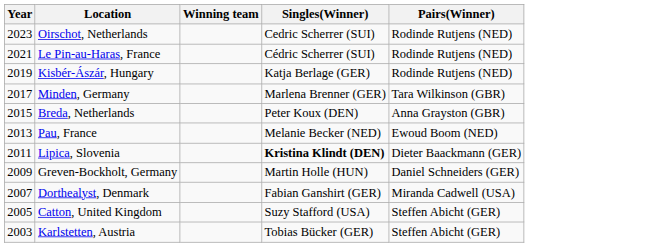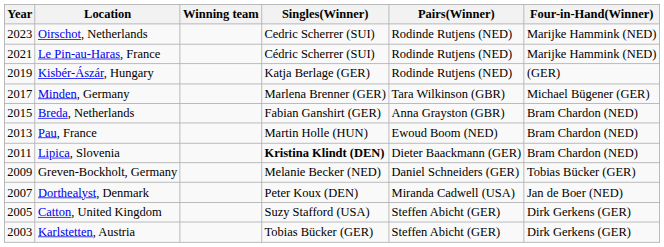+ column: Four-in-Hand(Winner) | Marijke Hammink (NED) | Marijke Hammink (NED) | (GER) | Michael Bügener (GER) | Bram Chardon (NED) | Bram Chardon (NED) | Bram Chardon (NED) | Tobias Bücker (GER) | Jan de Boer (NED) | Dirk Gerkens (GER) | Dirk Gerkens (GER)
Breda, Netherlands | Singles(Winner): Peter Koux (DEN) -> Fabian Ganshirt (GER)
Pau, France | Singles(Winner): Melanie Becker (NED) -> Martin Holle (HUN)
Greven-Bockholt, Germany | Singles(Winner): Martin Holle (HUN) -> Melanie Becker (NED)
Dorthealyst, Denmark | Singles(Winner): Fabian Ganshirt (GER) -> Peter Koux (DEN)
